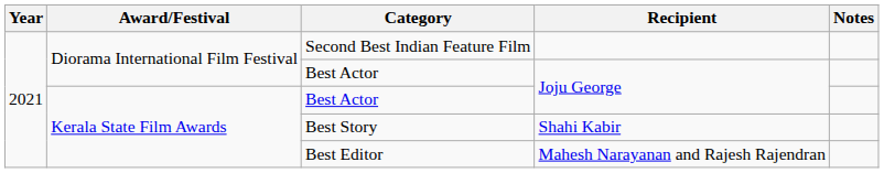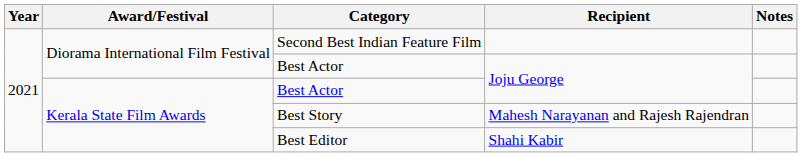Best Story | Recipient: Shahi Kabir -> Mahesh Narayanan and Rajesh Rajendran
Best Editor | Recipient: Mahesh Narayanan and Rajesh Rajendran -> Shahi Kabir
